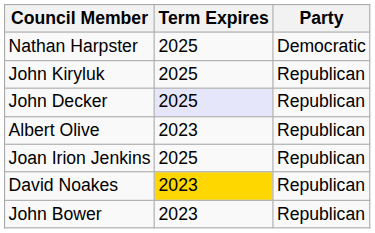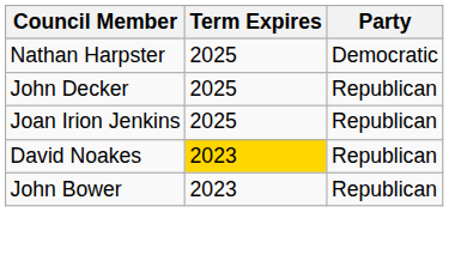- row: John Kiryluk | 2025 | Republican
John Decker | Term Expires: lavender background -> no background
- row: Albert Olive | 2023 | Republican
